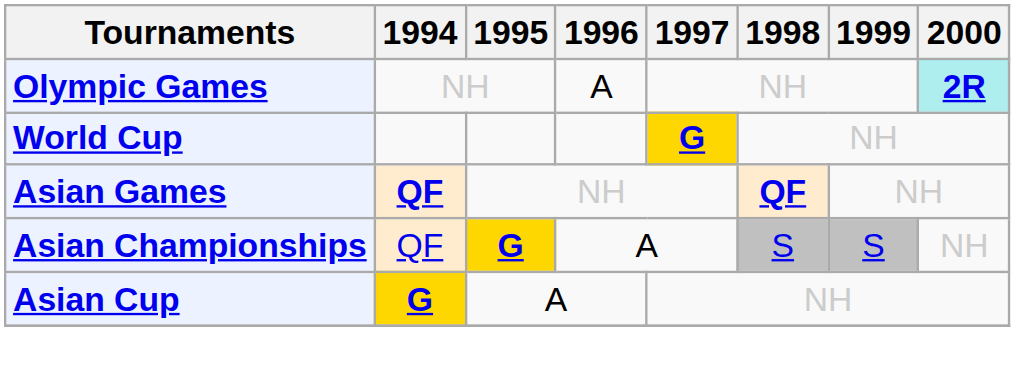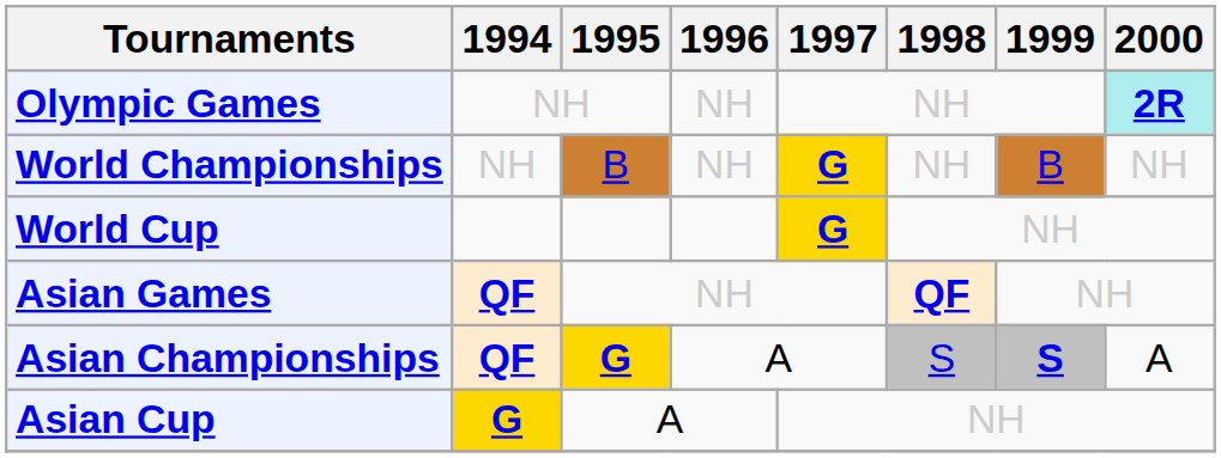Olympic Games | 1996: A -> NH
+ row: World Championships | NH | B | NH | G | NH | B | NH
Asian Championships | 1994: normal -> bold
Asian Championships | 1999: normal -> bold
Asian Championships | 2000: NH -> A
